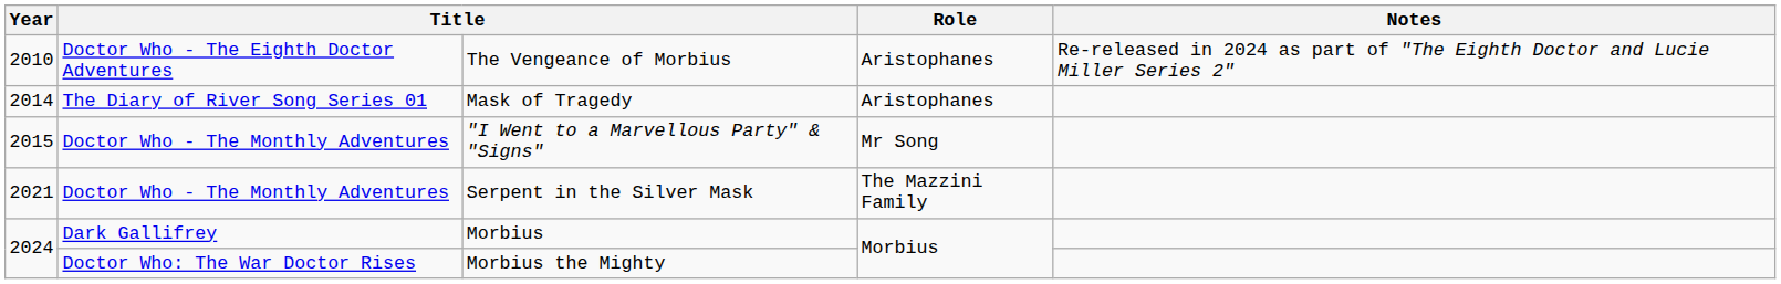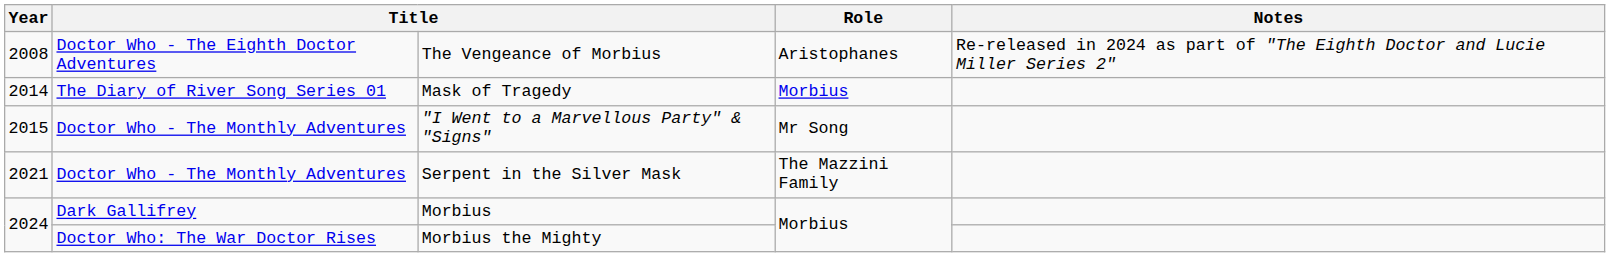The Vengeance of Morbius | Year: 2010 -> 2008
Mask of Tragedy | Role: Aristophanes -> Morbius
